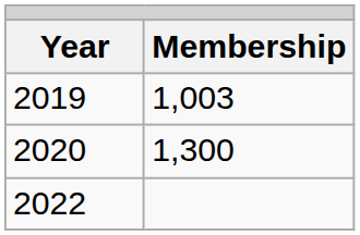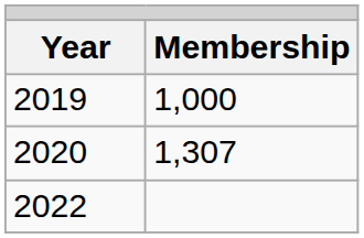2019 | Membership: 1,003 -> 1,000
2020 | Membership: 1,300 -> 1,307
